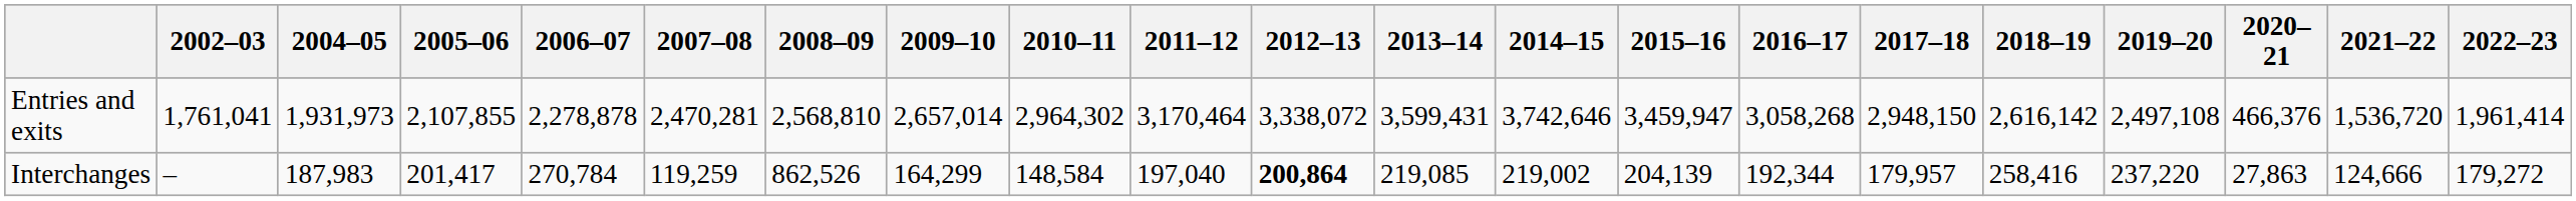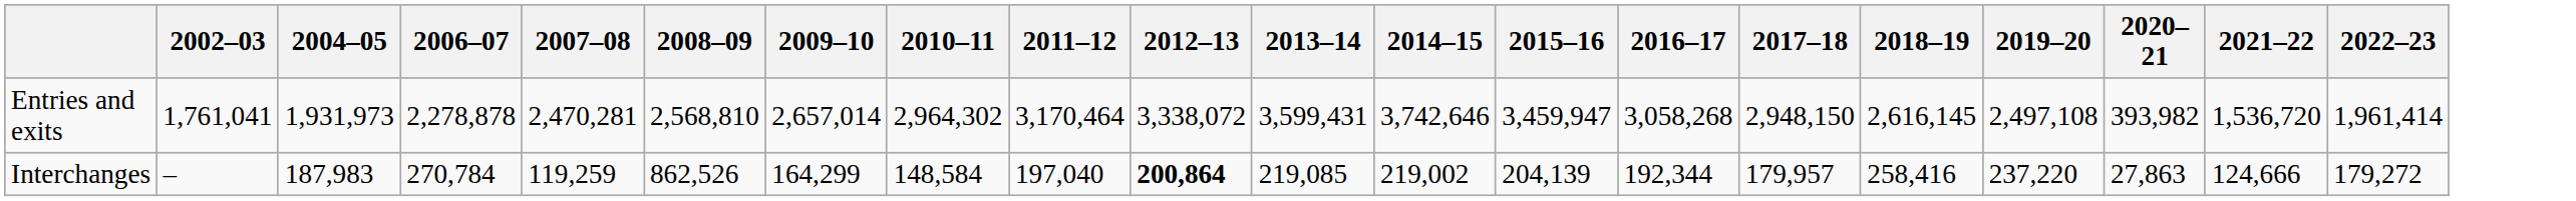- column: 2005–06 | 2,107,855 | 201,417
Entries and exits | 2018–19: 2,616,142 -> 2,616,145
Entries and exits | 2020–21: 466,376 -> 393,982
